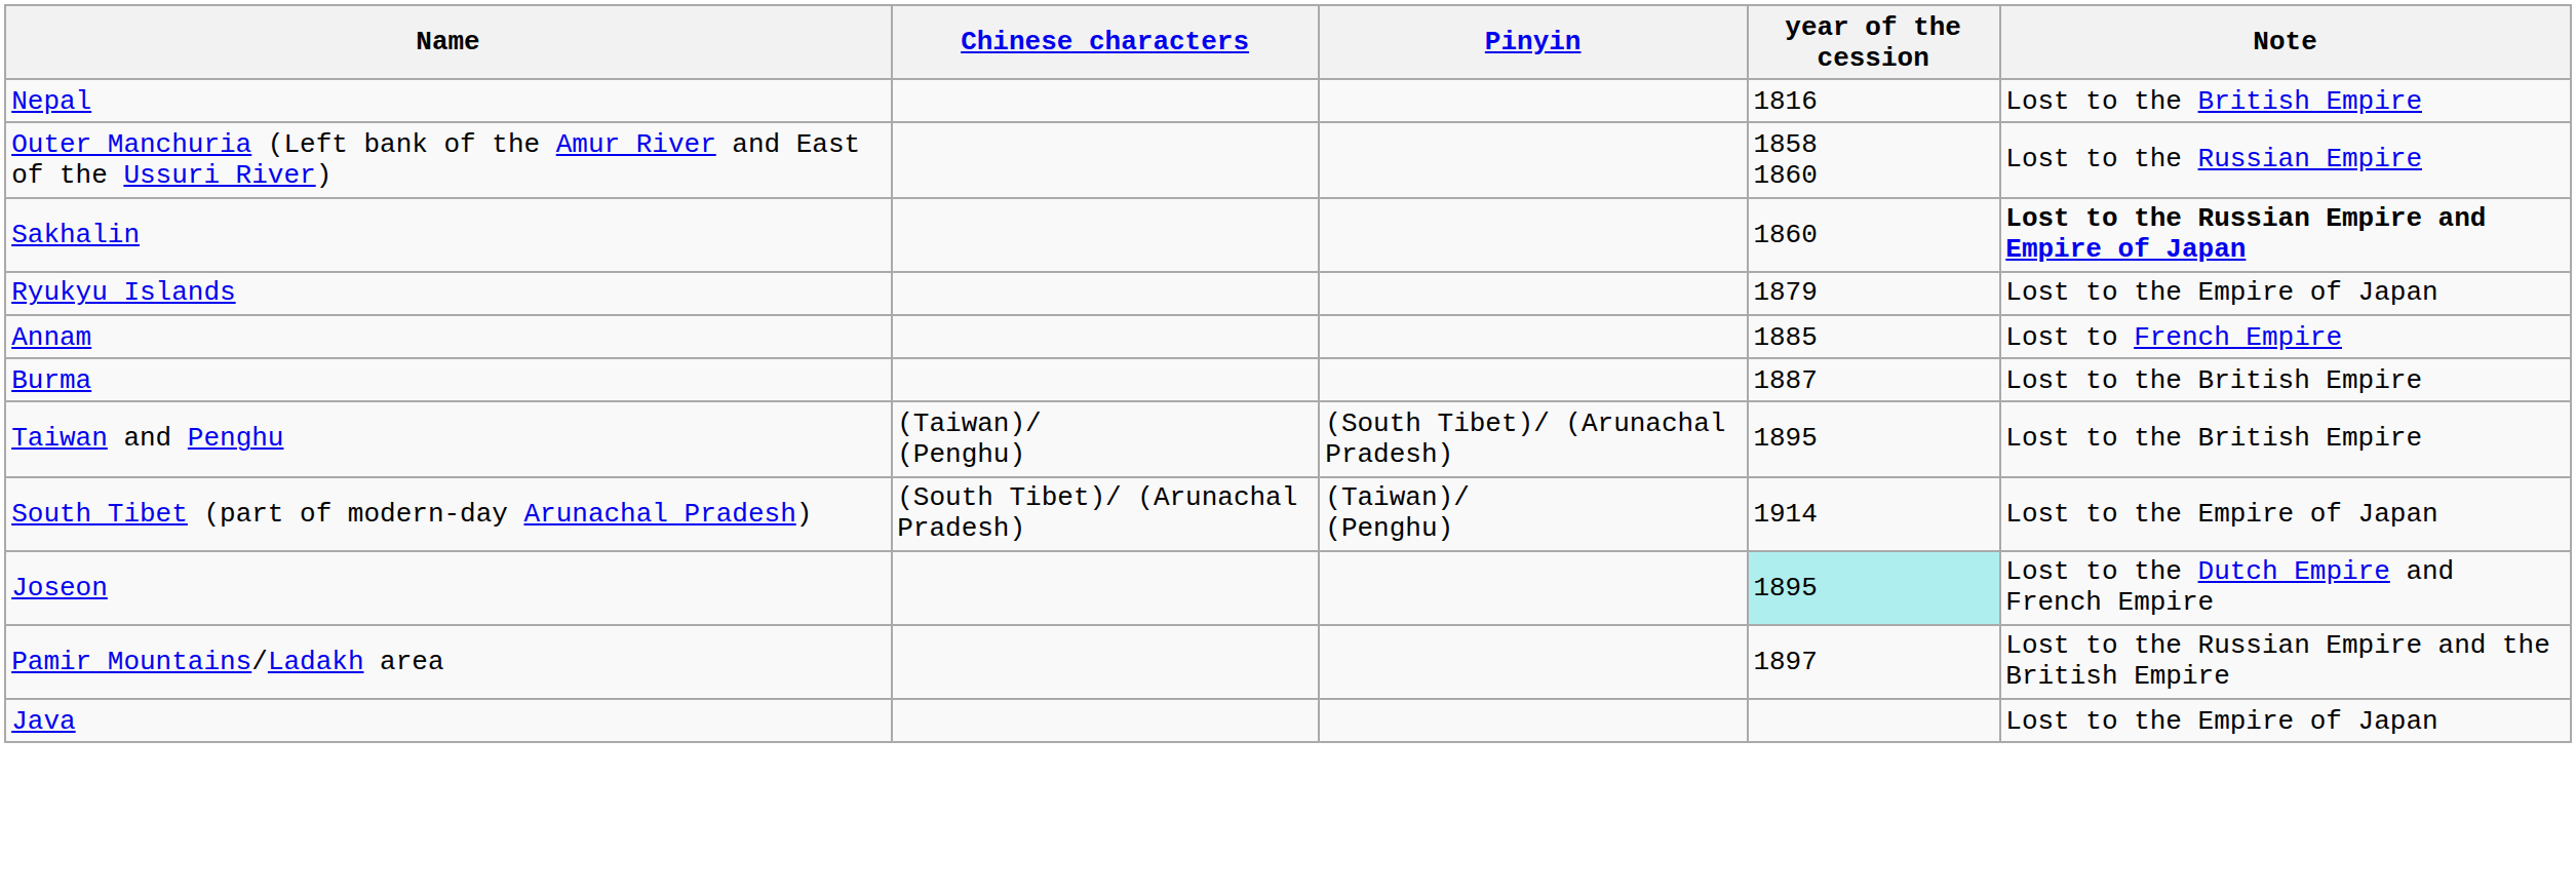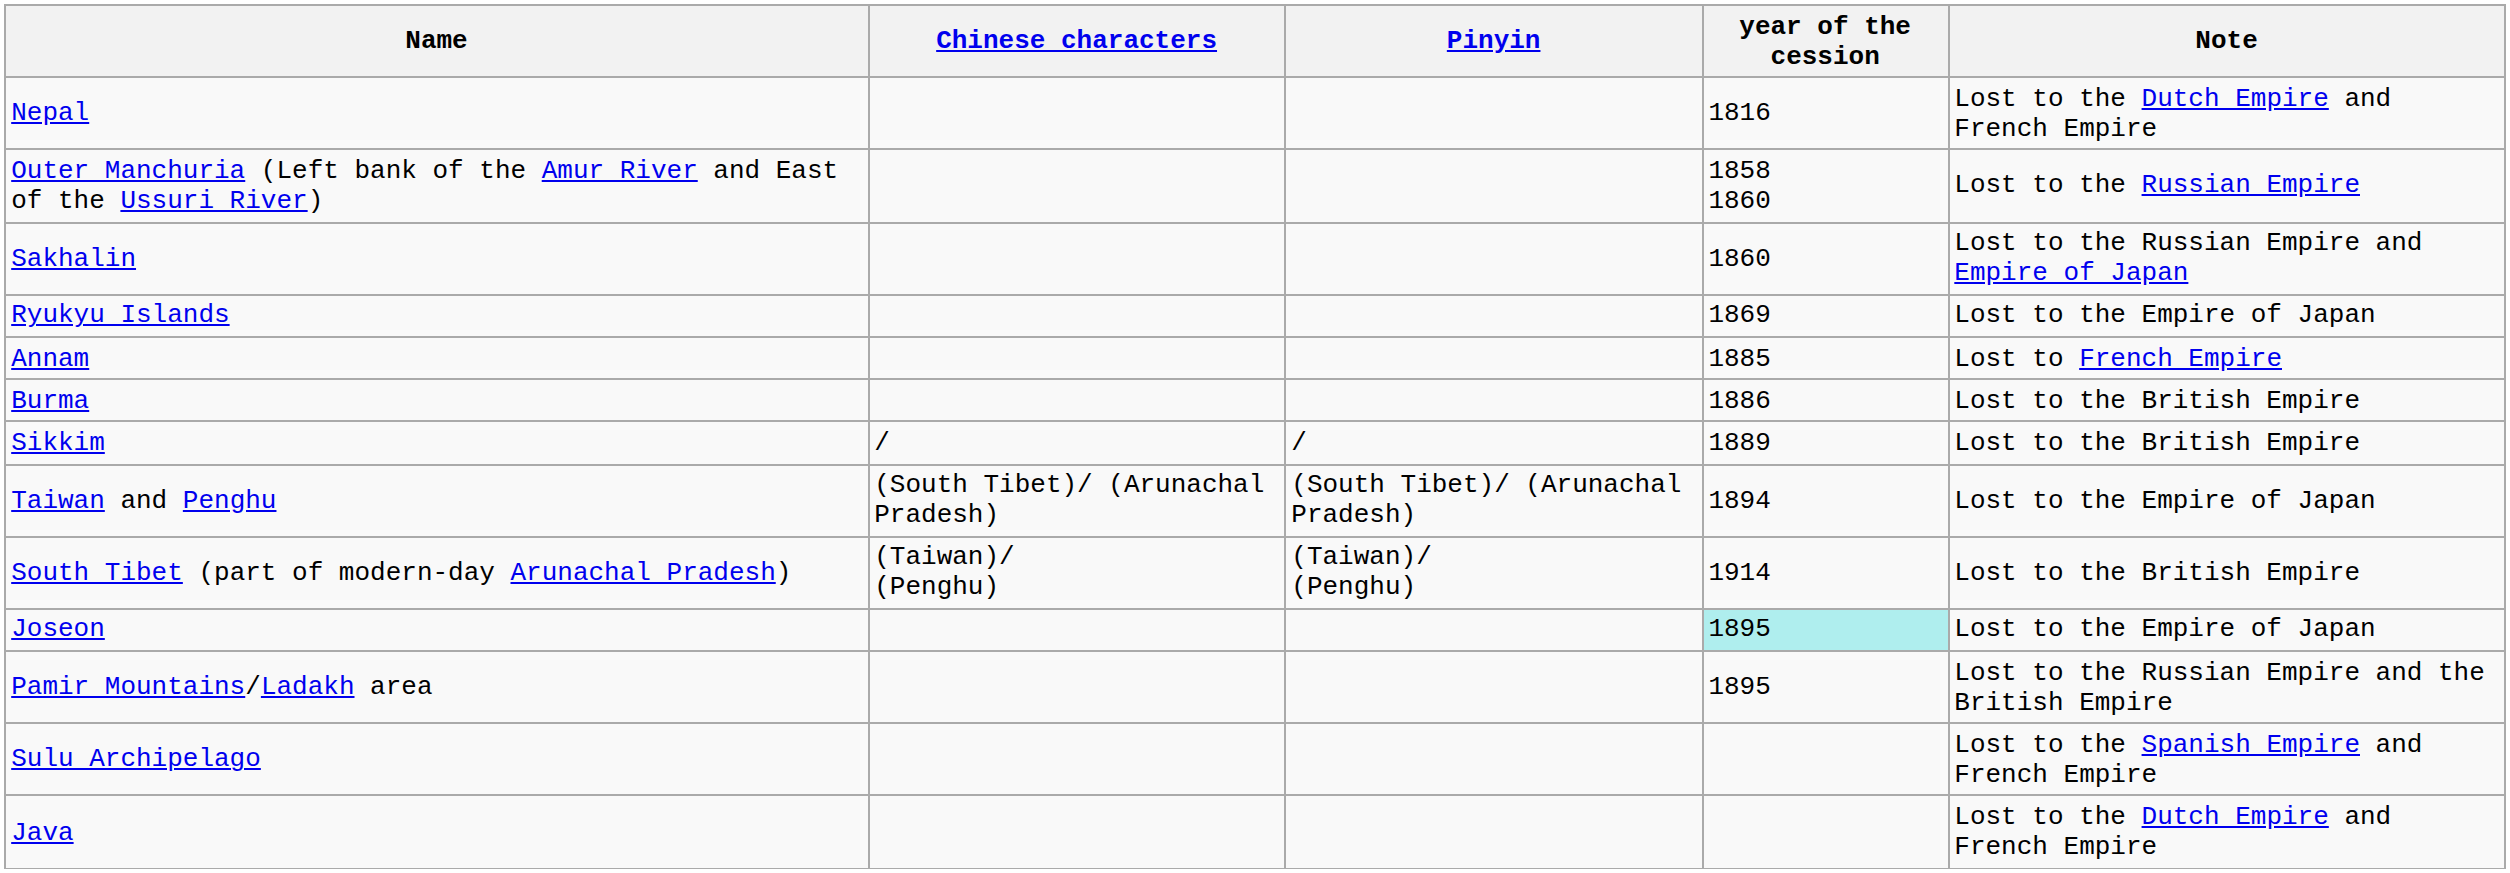Nepal | Note: Lost to the British Empire -> Lost to the Dutch Empire and French Empire
Sakhalin | Note: bold -> normal
Ryukyu Islands | year of the cession: 1879 -> 1869
Burma | year of the cession: 1887 -> 1886
+ row: Sikkim | / | / | 1889 | Lost to the British Empire
Taiwan and Penghu | Chinese characters: (Taiwan)/ (Penghu) -> (South Tibet)/ (Arunachal Pradesh)
Taiwan and Penghu | year of the cession: 1895 -> 1894
Taiwan and Penghu | Note: Lost to the British Empire -> Lost to the Empire of Japan
South Tibet (part of modern-day Arunachal Pradesh) | Chinese characters: (South Tibet)/ (Arunachal Pradesh) -> (Taiwan)/ (Penghu)
South Tibet (part of modern-day Arunachal Pradesh) | Note: Lost to the Empire of Japan -> Lost to the British Empire
Joseon | Note: Lost to the Dutch Empire and French Empire -> Lost to the Empire of Japan
Pamir Mountains/Ladakh area | year of the cession: 1897 -> 1895
+ row: Sulu Archipelago | Lost to the Spanish Empire and French Empire
Java | Note: Lost to the Empire of Japan -> Lost to the Dutch Empire and French Empire
